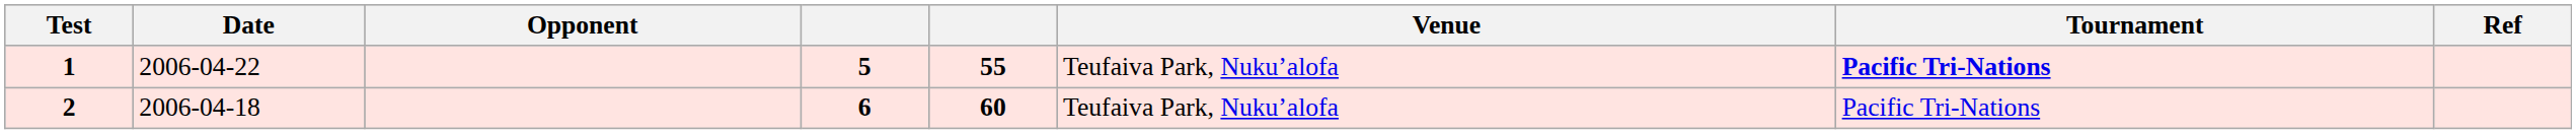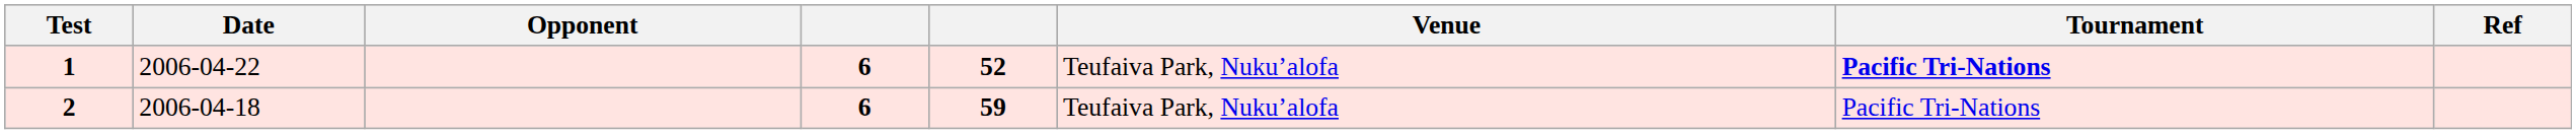1 | column 4: 5 -> 6
1 | column 5: 55 -> 52
2 | column 5: 60 -> 59
